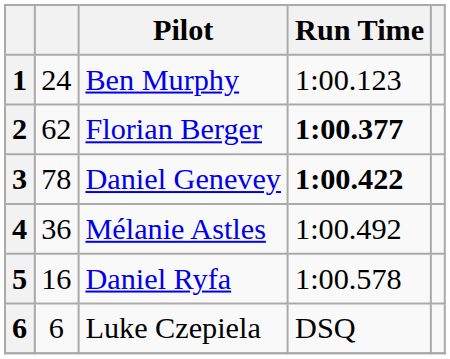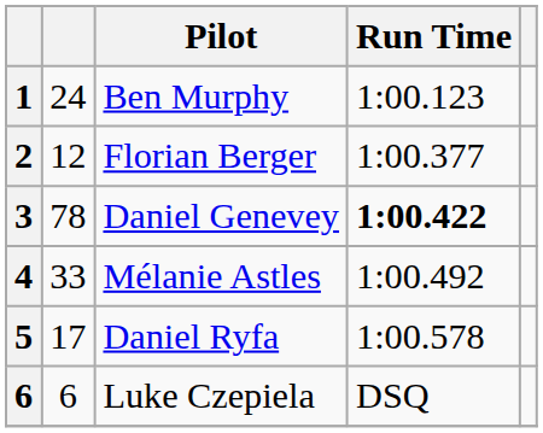Florian Berger | column 2: 62 -> 12
Florian Berger | Run Time: bold -> normal
Mélanie Astles | column 2: 36 -> 33
Daniel Ryfa | column 2: 16 -> 17
